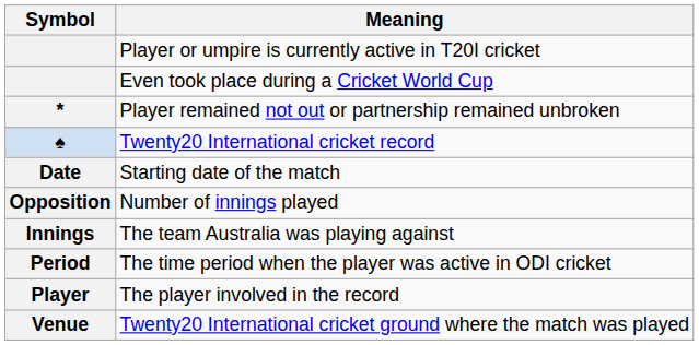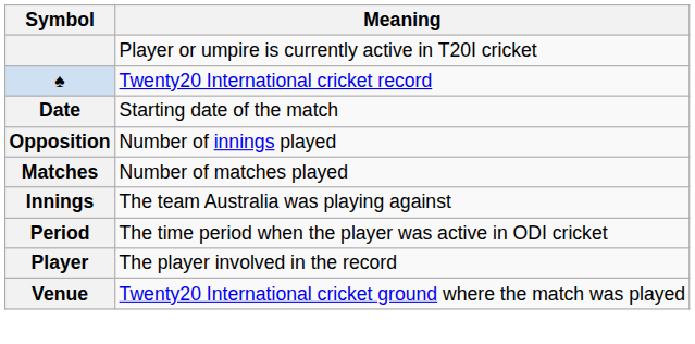- row: Even took place during a Cricket World Cup
- row: * | Player remained not out or partnership remained unbroken
+ row: Matches | Number of matches played
